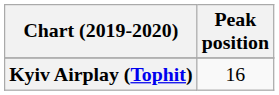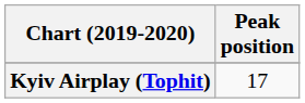Kyiv Airplay (Tophit) | Peak position: 16 -> 17
